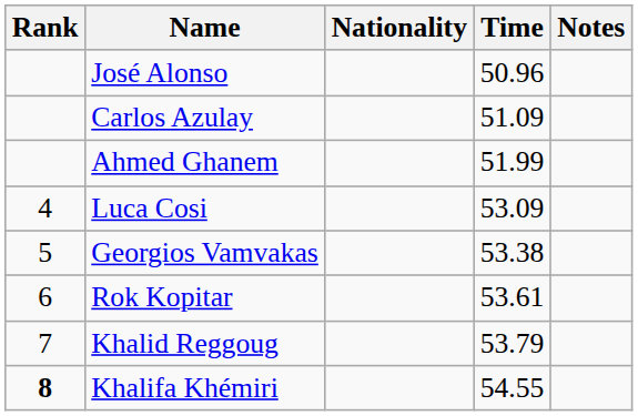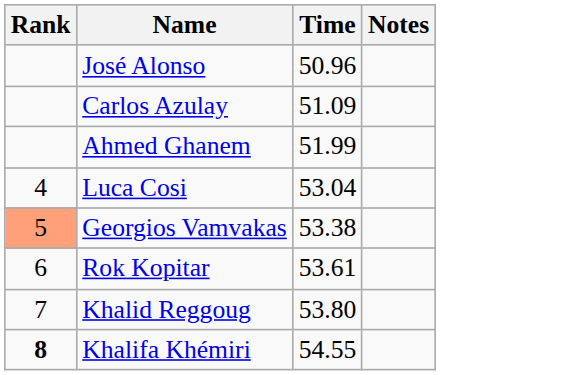- column: Nationality
Luca Cosi | Time: 53.09 -> 53.04
Georgios Vamvakas | Rank: no background -> lightsalmon background
Khalid Reggoug | Time: 53.79 -> 53.80
